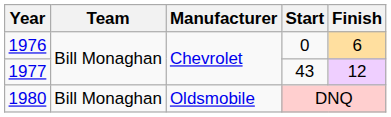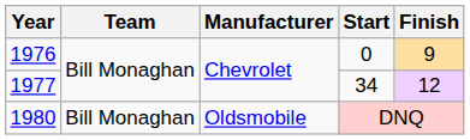1976 | Finish: 6 -> 9
1977 | Start: 43 -> 34
